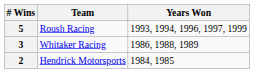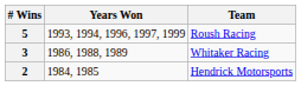columns swapped: Team <-> Years Won
